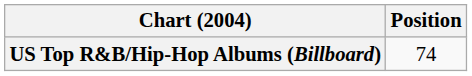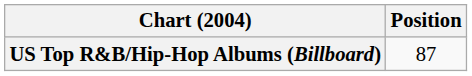US Top R&B/Hip-Hop Albums (Billboard) | Position: 74 -> 87
